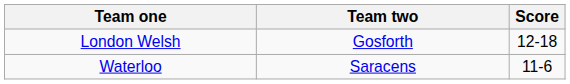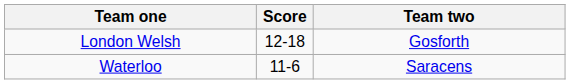columns swapped: Team two <-> Score
